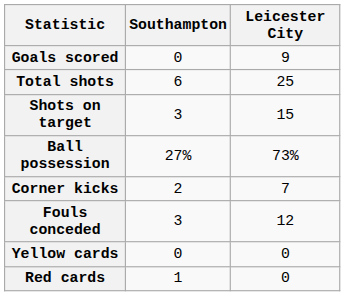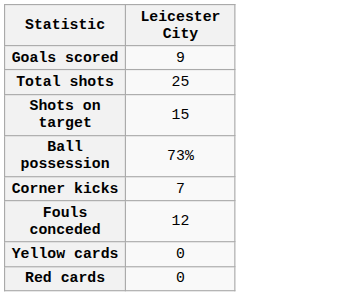- column: Southampton | 0 | 6 | 3 | 27% | 2 | 3 | 0 | 1
